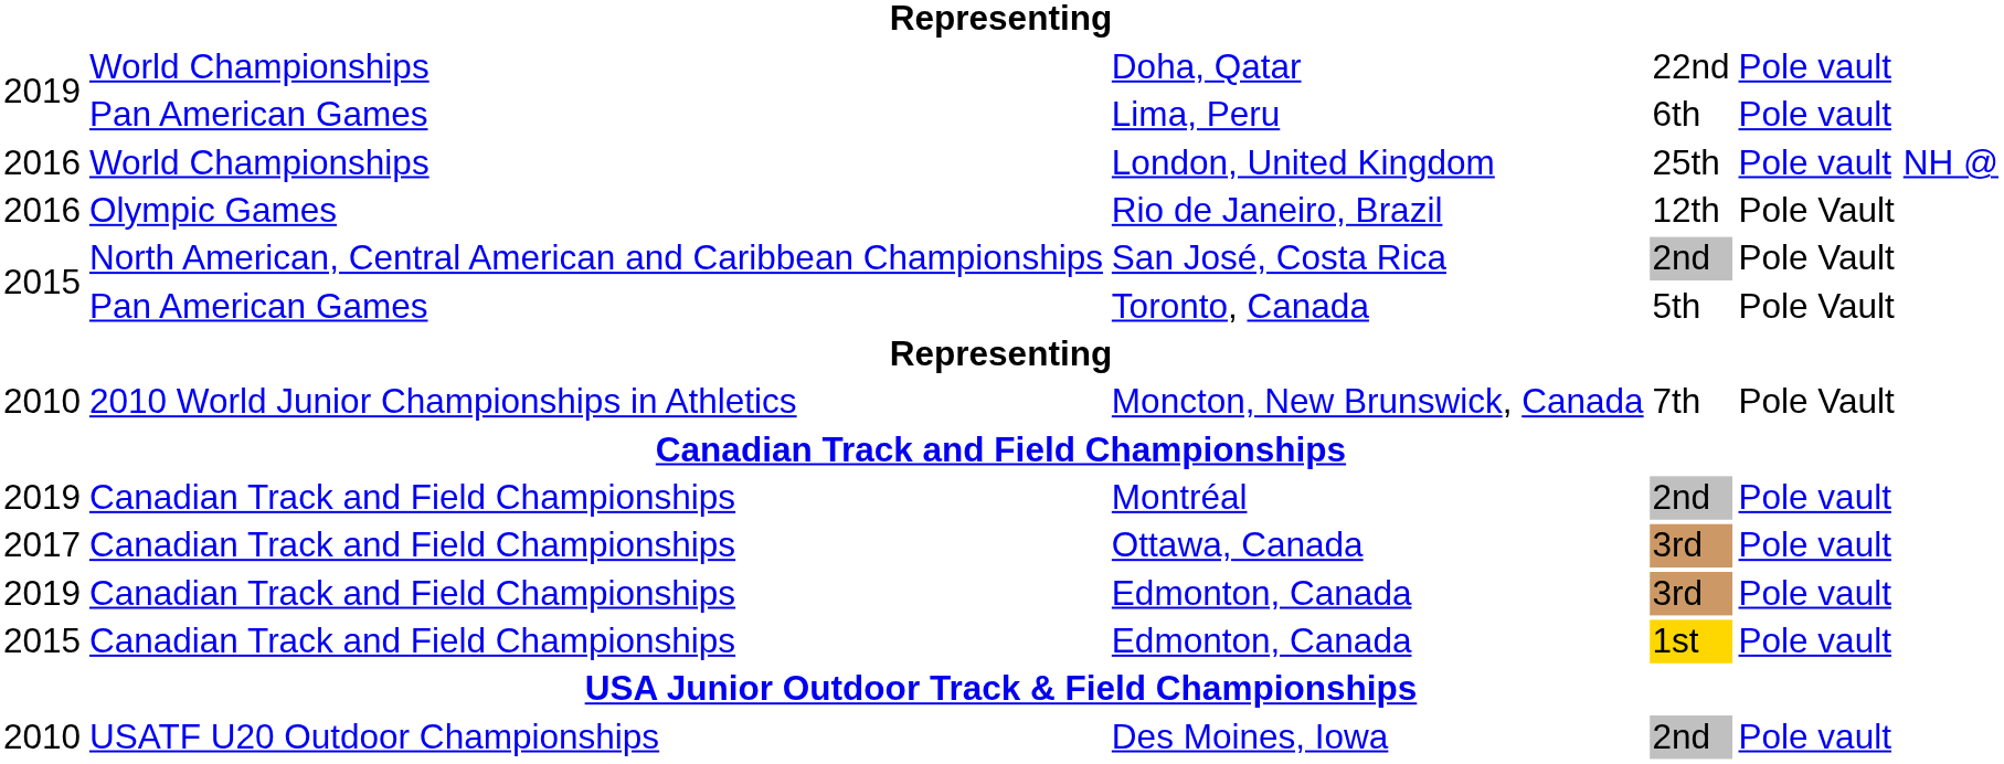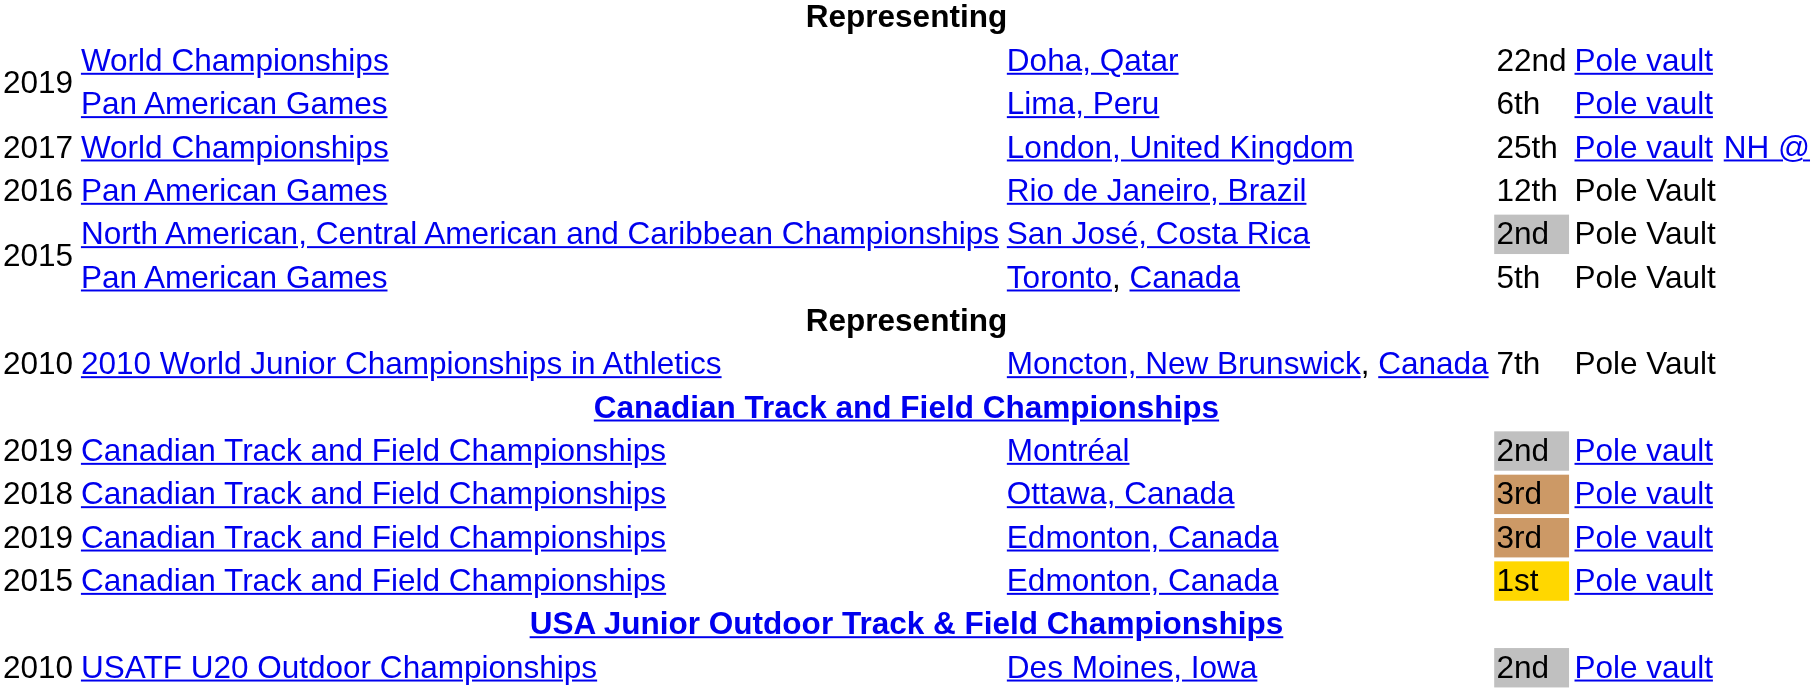London, United Kingdom | column 1: 2016 -> 2017
Rio de Janeiro, Brazil | column 2: Olympic Games -> Pan American Games
Ottawa, Canada | column 1: 2017 -> 2018
